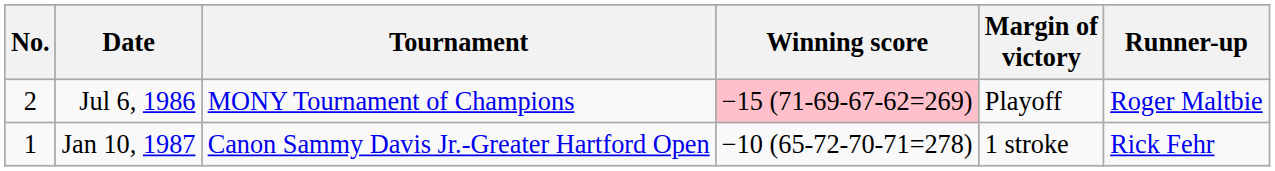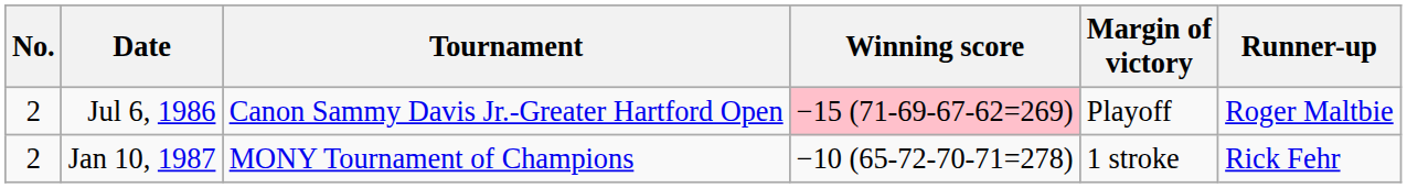Jul 6, 1986 | Tournament: MONY Tournament of Champions -> Canon Sammy Davis Jr.-Greater Hartford Open
Jan 10, 1987 | No.: 1 -> 2
Jan 10, 1987 | Tournament: Canon Sammy Davis Jr.-Greater Hartford Open -> MONY Tournament of Champions
